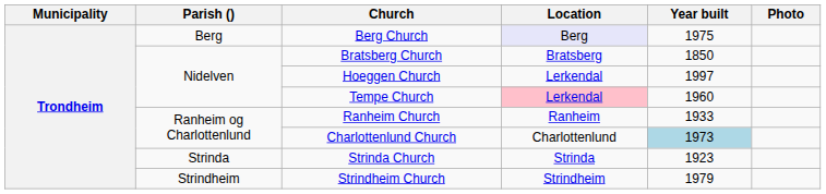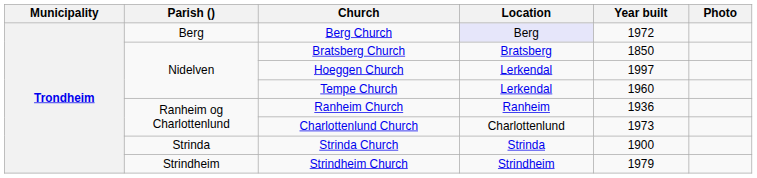Berg Church | Year built: 1975 -> 1972
Tempe Church | Location: pink background -> no background
Ranheim Church | Year built: 1933 -> 1936
Charlottenlund Church | Year built: lightblue background -> no background
Strinda Church | Year built: 1923 -> 1900
